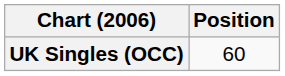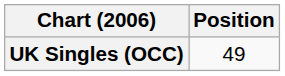UK Singles (OCC) | Position: 60 -> 49
